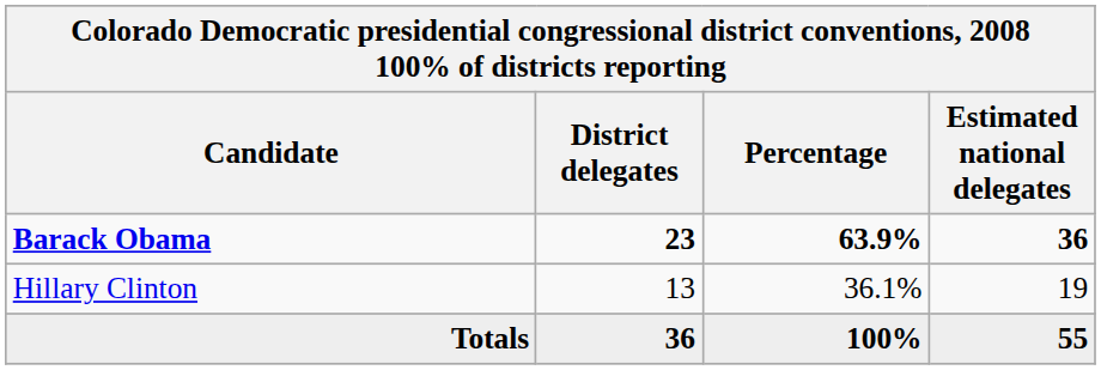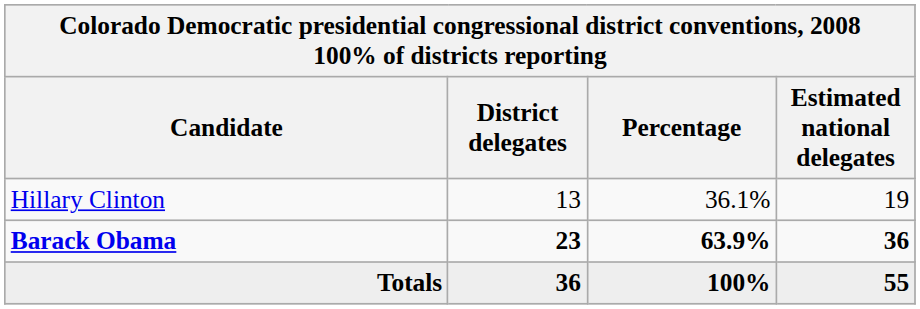rows swapped: Barack Obama <-> Hillary Clinton
